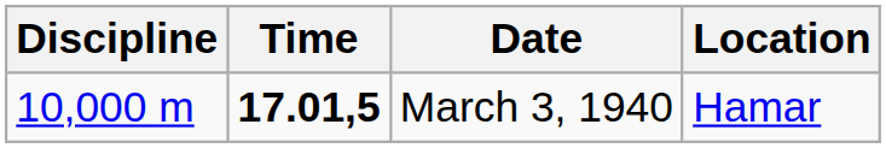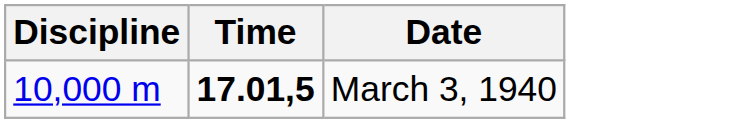- column: Location | Hamar
